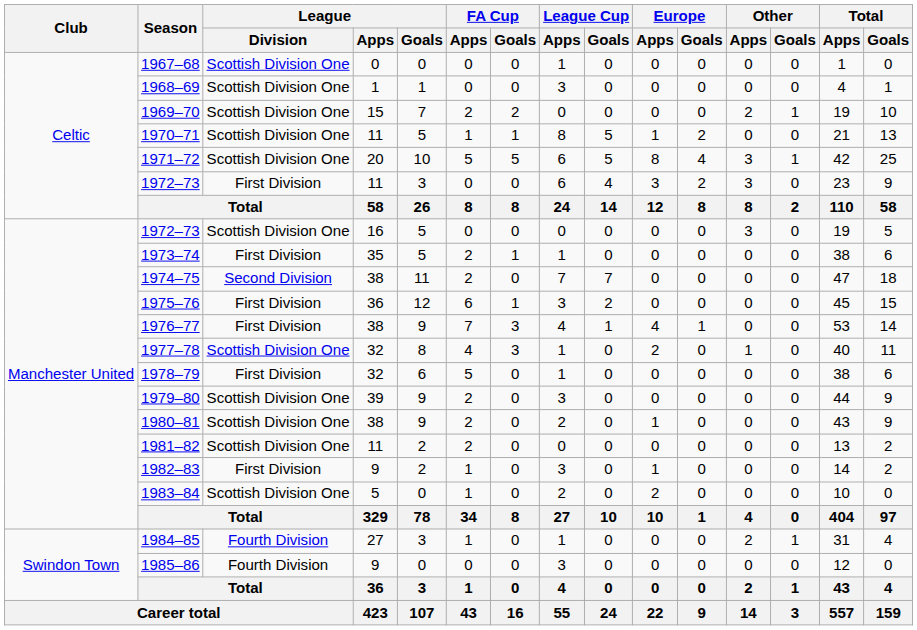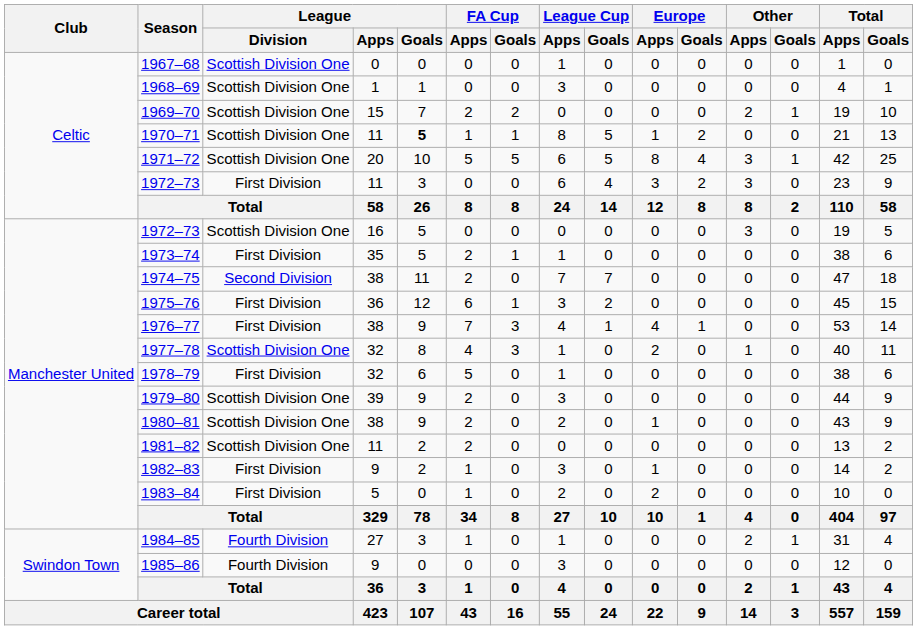1970–71 | League / Goals: normal -> bold
1983–84 | League / Division: Scottish Division One -> First Division
